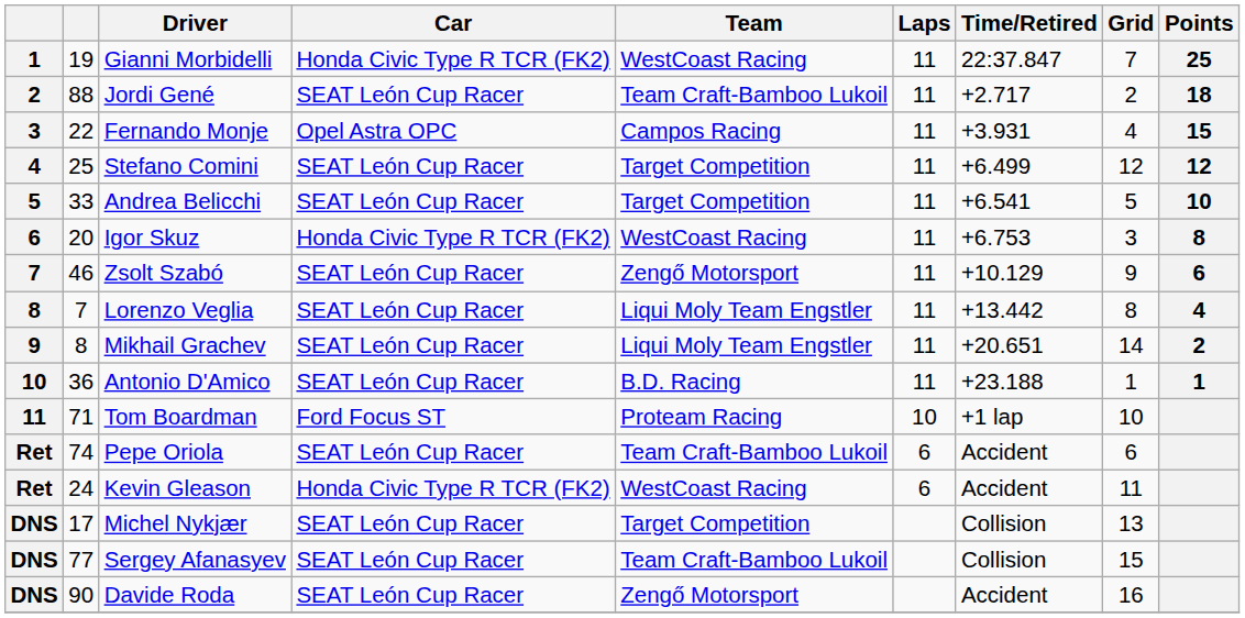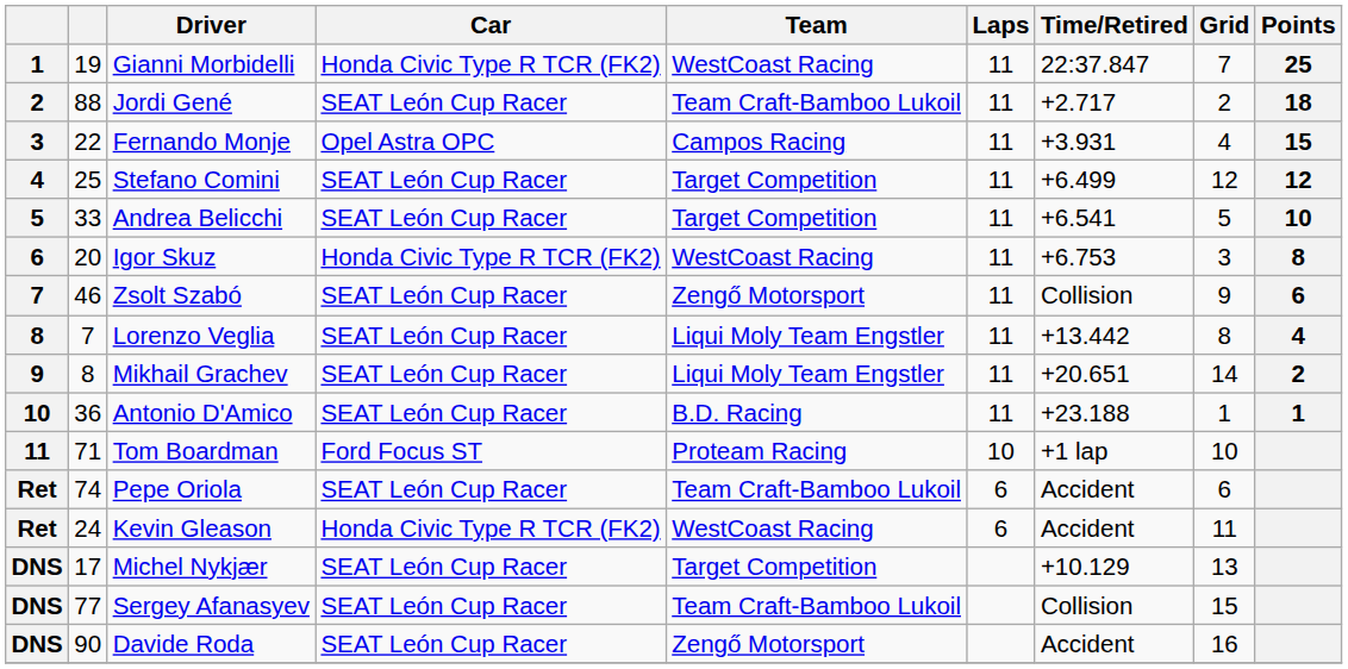Zsolt Szabó | Time/Retired: +10.129 -> Collision
Michel Nykjær | Time/Retired: Collision -> +10.129
